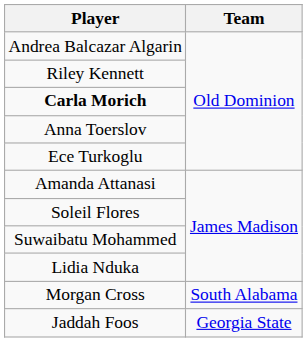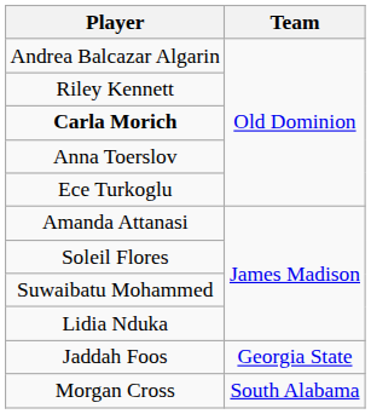rows swapped: Jaddah Foos <-> Morgan Cross
